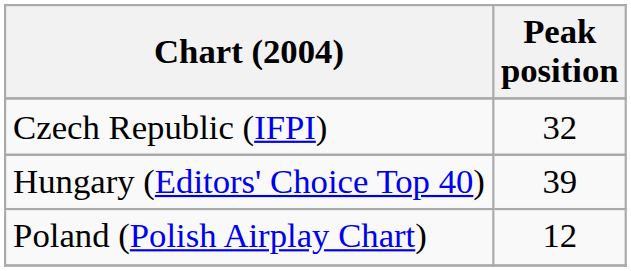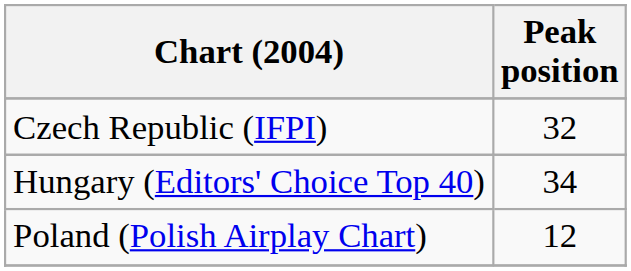Hungary (Editors' Choice Top 40) | Peak position: 39 -> 34
